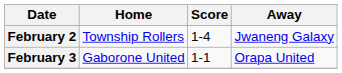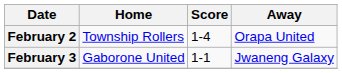February 2 | Away: Jwaneng Galaxy -> Orapa United
February 3 | Away: Orapa United -> Jwaneng Galaxy
